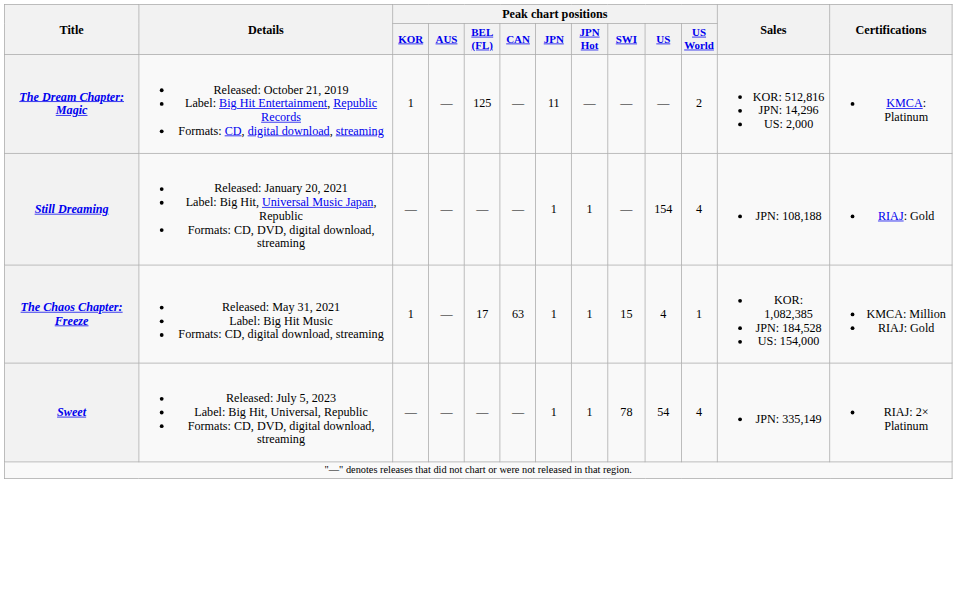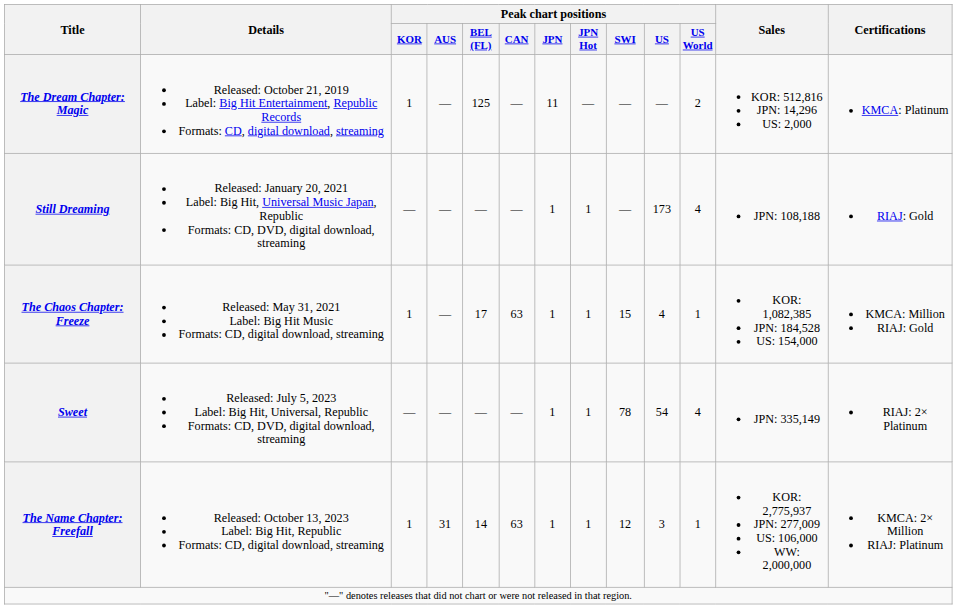Still Dreaming | Peak chart positions / US: 154 -> 173
+ row: The Name Chapter: Freefall | Released: October 13, 2023 Label: Big Hit, Republic Formats: CD, digital download, streaming | 1 | 31 | 14 | 63 | 1 | 1 | 12 | 3 | 1 | KOR: 2,775,937 JPN: 277,009 US: 106,000 WW: 2,000,000 | KMCA: 2× Million RIAJ: Platinum
